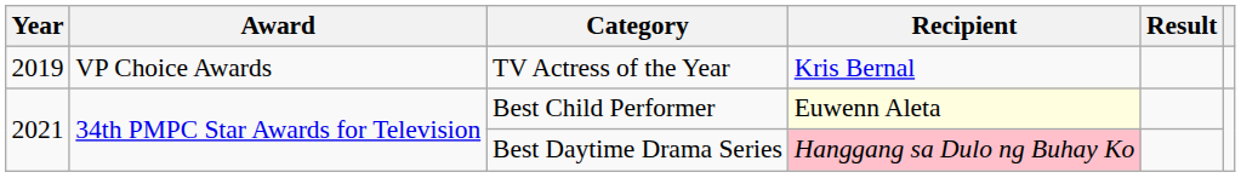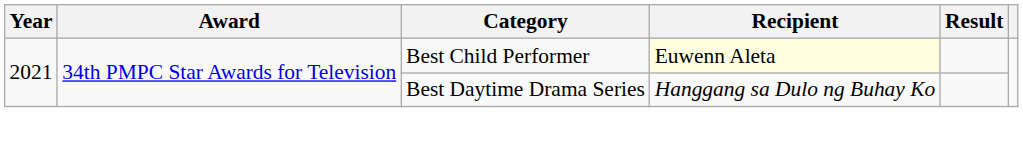- row: 2019 | VP Choice Awards | TV Actress of the Year | Kris Bernal
Best Daytime Drama Series | Recipient: pink background -> no background
